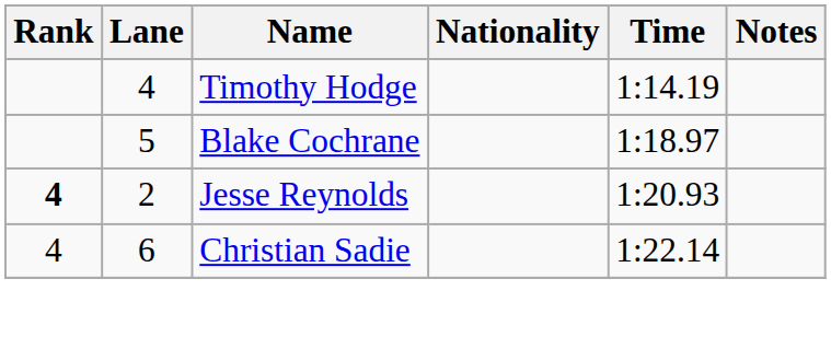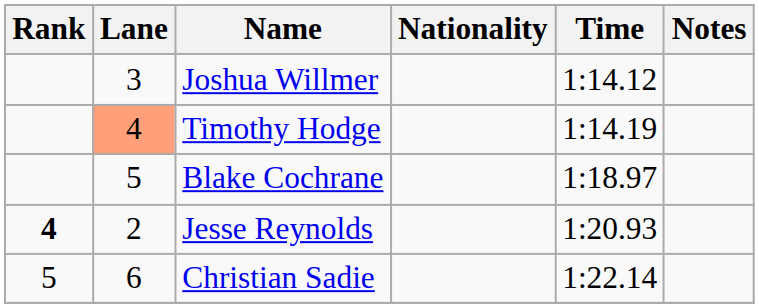+ row: 3 | Joshua Willmer | 1:14.12
Timothy Hodge | Lane: no background -> lightsalmon background
Christian Sadie | Rank: 4 -> 5
